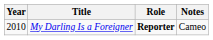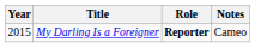My Darling Is a Foreigner | Year: 2010 -> 2015
